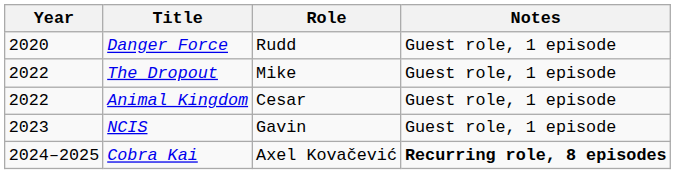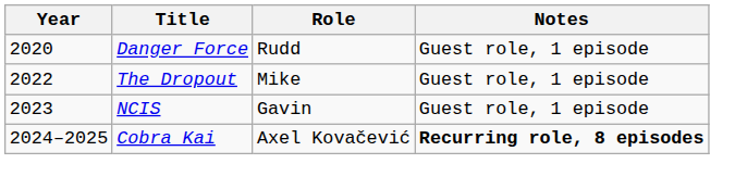- row: 2022 | Animal Kingdom | Cesar | Guest role, 1 episode
